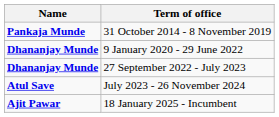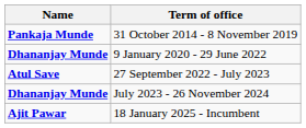27 September 2022 - July 2023 | Name: Dhananjay Munde -> Atul Save
July 2023 - 26 November 2024 | Name: Atul Save -> Dhananjay Munde
